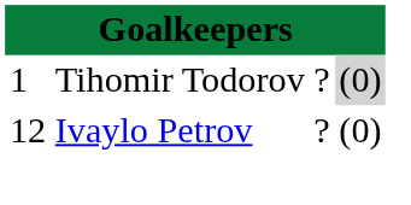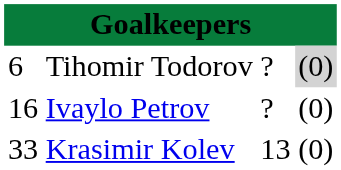Tihomir Todorov | column 1: 1 -> 6
Ivaylo Petrov | column 1: 12 -> 16
+ row: 33 | Krasimir Kolev | 13 | (0)
